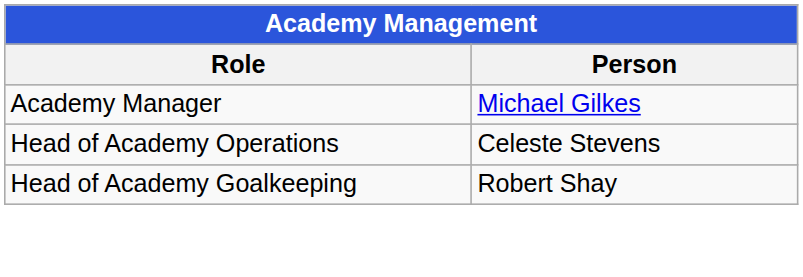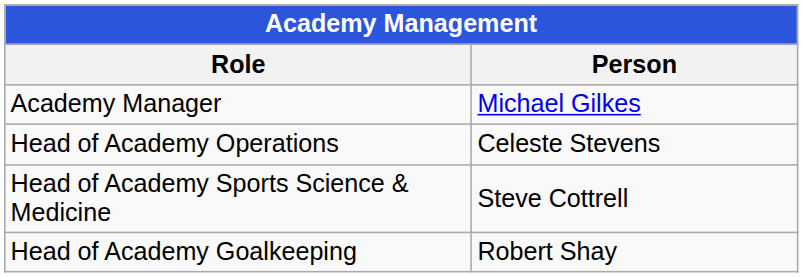+ row: Head of Academy Sports Science & Medicine | Steve Cottrell
